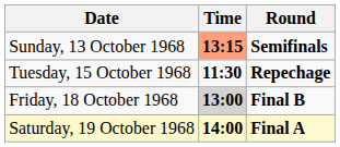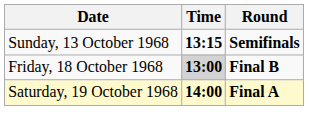Sunday, 13 October 1968 | Time: lightsalmon background -> no background
- row: Tuesday, 15 October 1968 | 11:30 | Repechage
